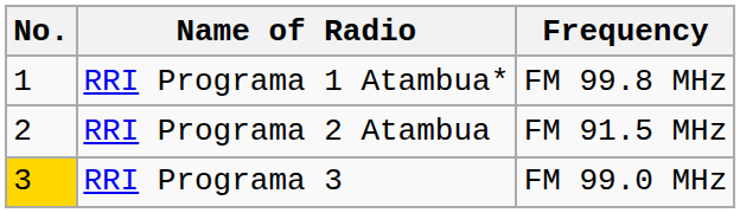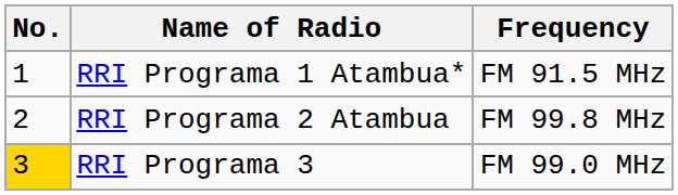RRI Programa 1 Atambua* | Frequency: FM 99.8 MHz -> FM 91.5 MHz
RRI Programa 2 Atambua | Frequency: FM 91.5 MHz -> FM 99.8 MHz
